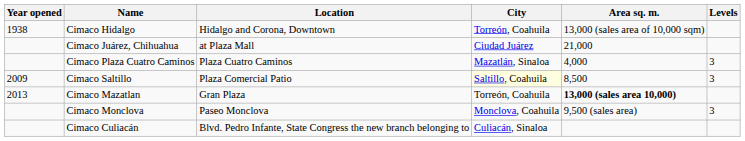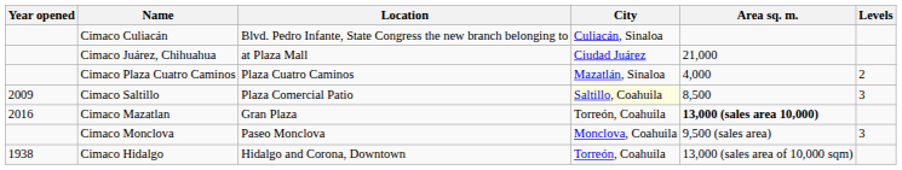rows swapped: Cimaco Hidalgo <-> Cimaco Culiacán
Cimaco Plaza Cuatro Caminos | Levels: 3 -> 2
Cimaco Mazatlan | Year opened: 2013 -> 2016
